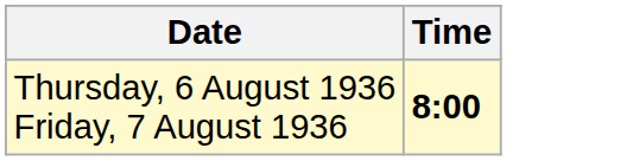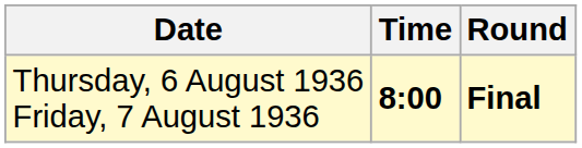+ column: Round | Final
